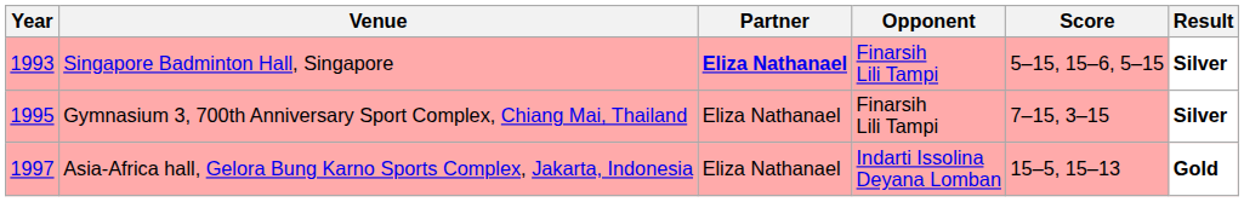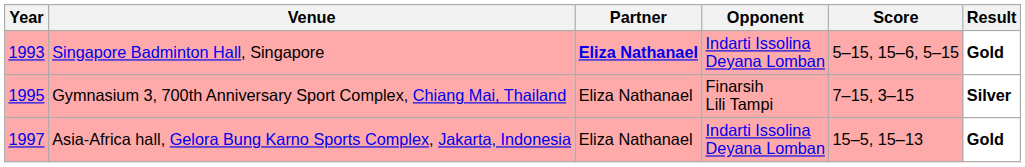Singapore Badminton Hall, Singapore | Opponent: Finarsih Lili Tampi -> Indarti Issolina Deyana Lomban
Singapore Badminton Hall, Singapore | Result: Silver -> Gold
